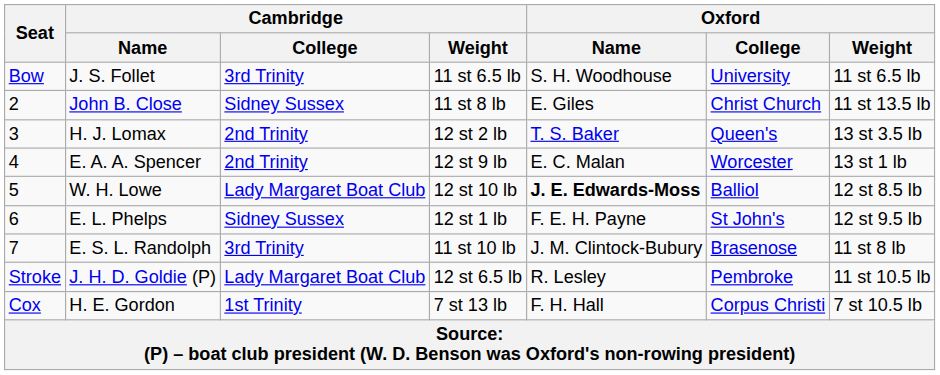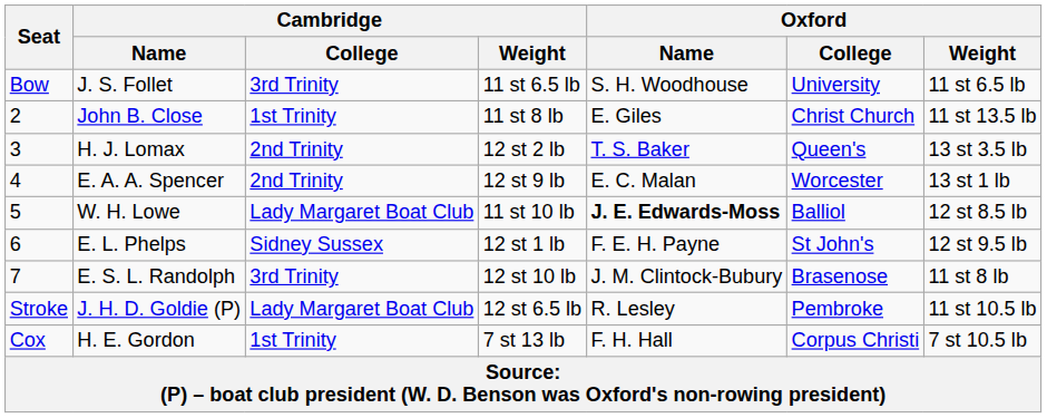John B. Close | Cambridge / College: Sidney Sussex -> 1st Trinity
W. H. Lowe | Cambridge / Weight: 12 st 10 lb -> 11 st 10 lb
E. S. L. Randolph | Cambridge / Weight: 11 st 10 lb -> 12 st 10 lb
